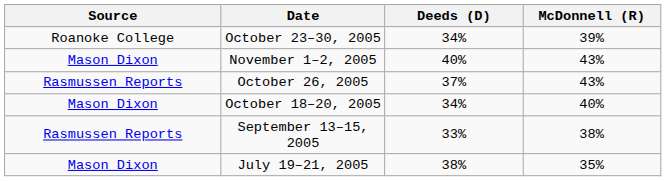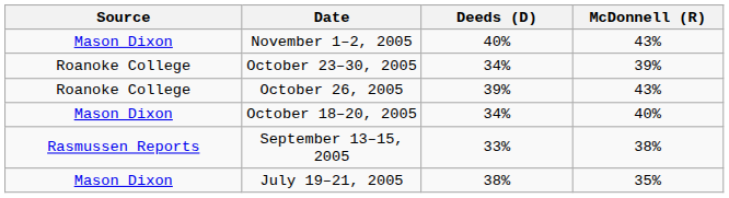rows swapped: November 1–2, 2005 <-> October 23–30, 2005
October 26, 2005 | Source: Rasmussen Reports -> Roanoke College
October 26, 2005 | Deeds (D): 37% -> 39%
